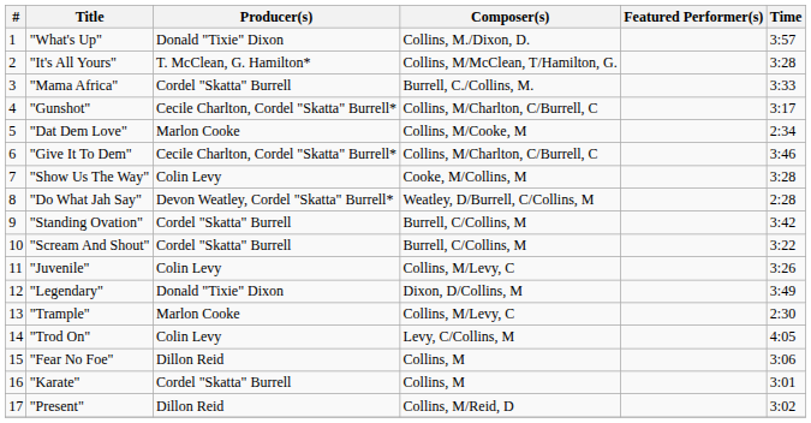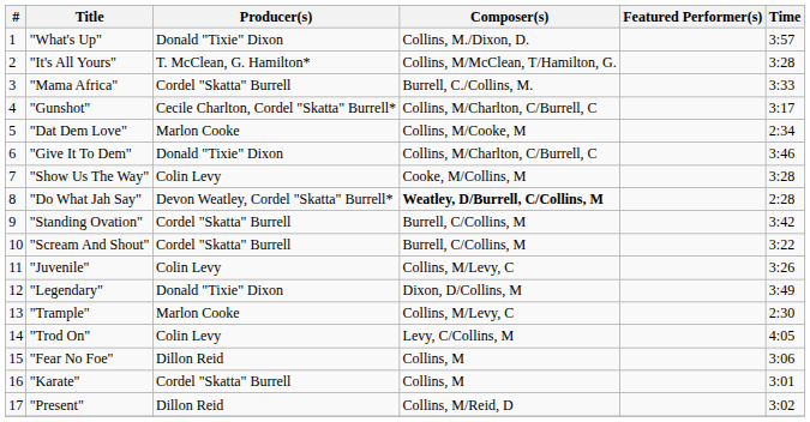"Give It To Dem" | Producer(s): Cecile Charlton, Cordel "Skatta" Burrell* -> Donald "Tixie" Dixon
"Do What Jah Say" | Composer(s): normal -> bold
